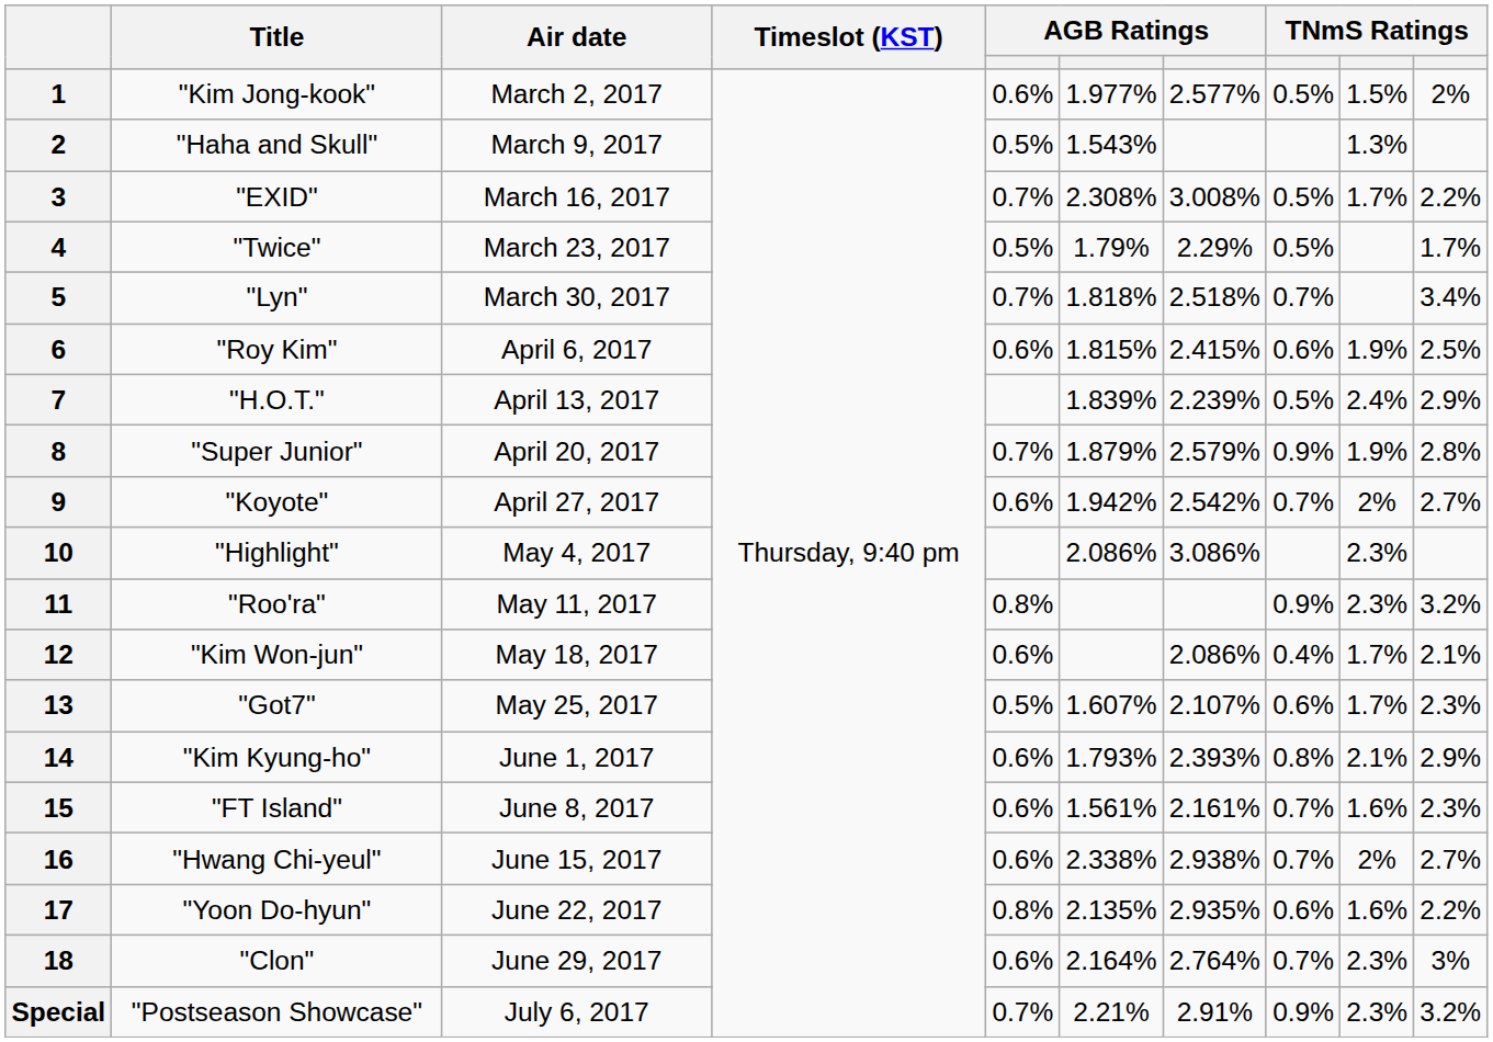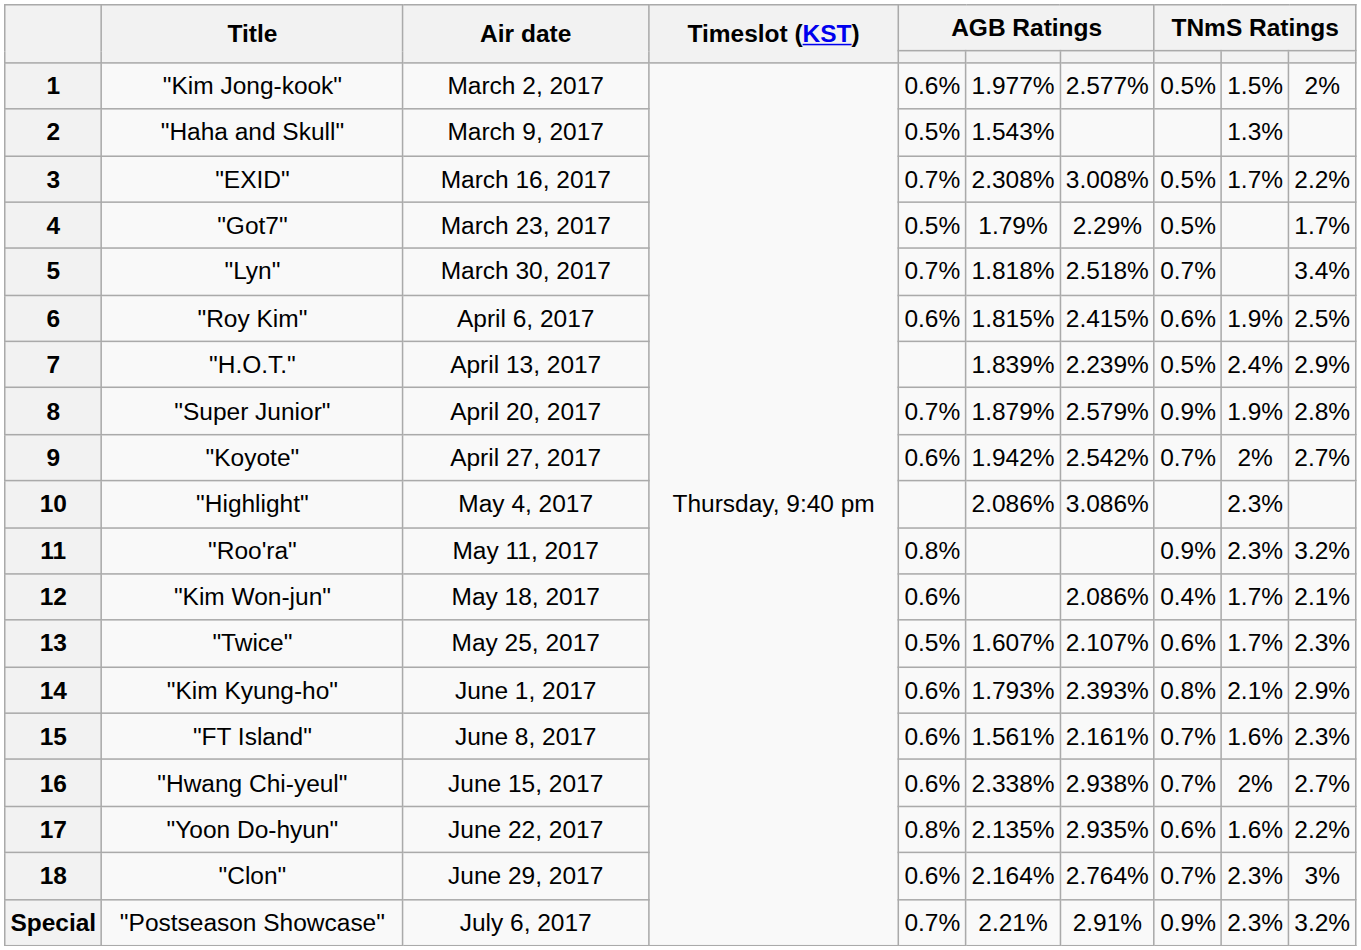4 | Title: "Twice" -> "Got7"
13 | Title: "Got7" -> "Twice"
